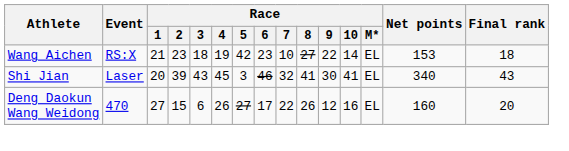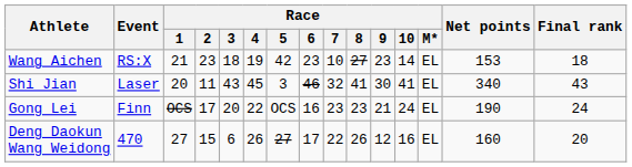Wang Aichen | Race / 9: 22 -> 23
Shi Jian | Race / 2: 39 -> 11
+ row: Gong Lei | Finn | OCS | 17 | 20 | 22 | OCS | 16 | 23 | 23 | 21 | 24 | EL | 190 | 24
